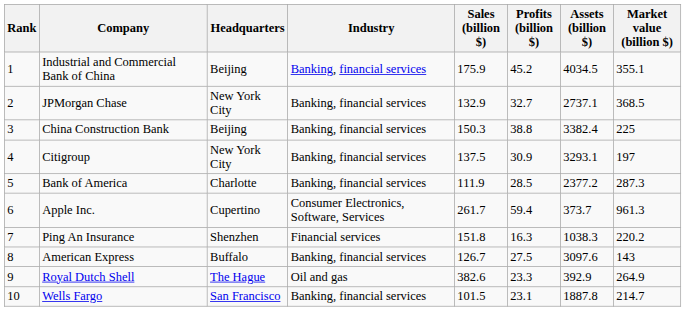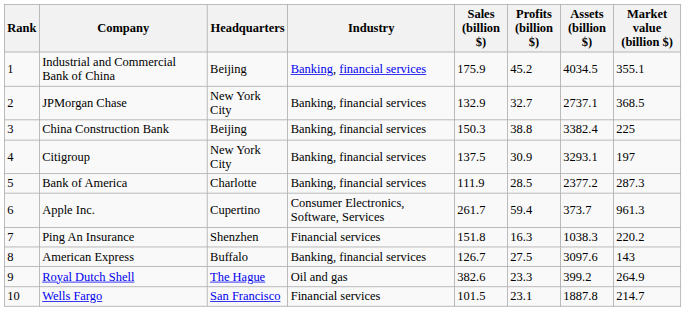Royal Dutch Shell | Assets (billion $): 392.9 -> 399.2
Wells Fargo | Industry: Banking, financial services -> Financial services
